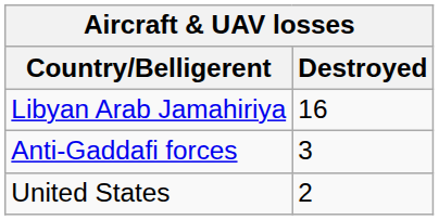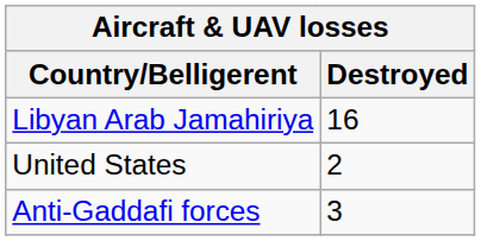rows swapped: Anti-Gaddafi forces <-> United States
